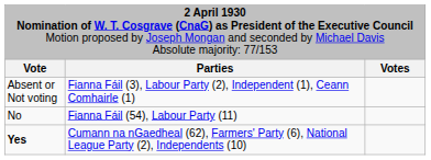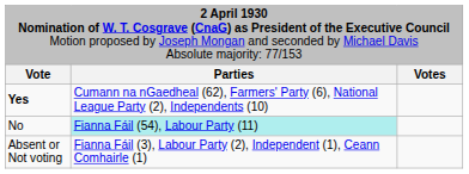rows swapped: Yes <-> Absent or Not voting
No | column 2: no background -> paleturquoise background
